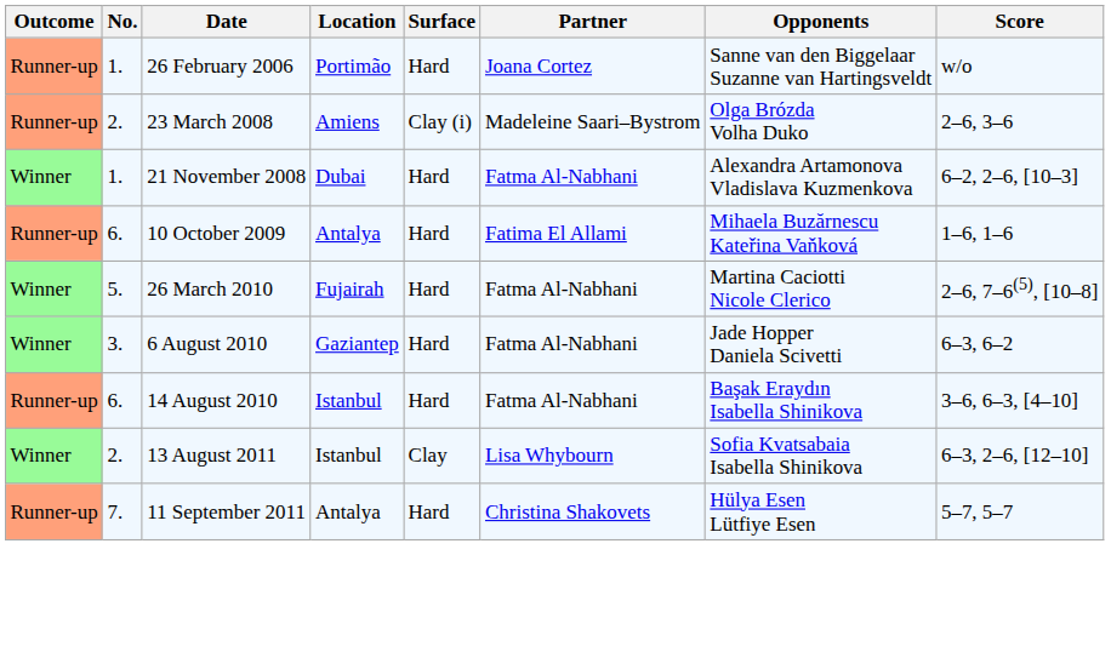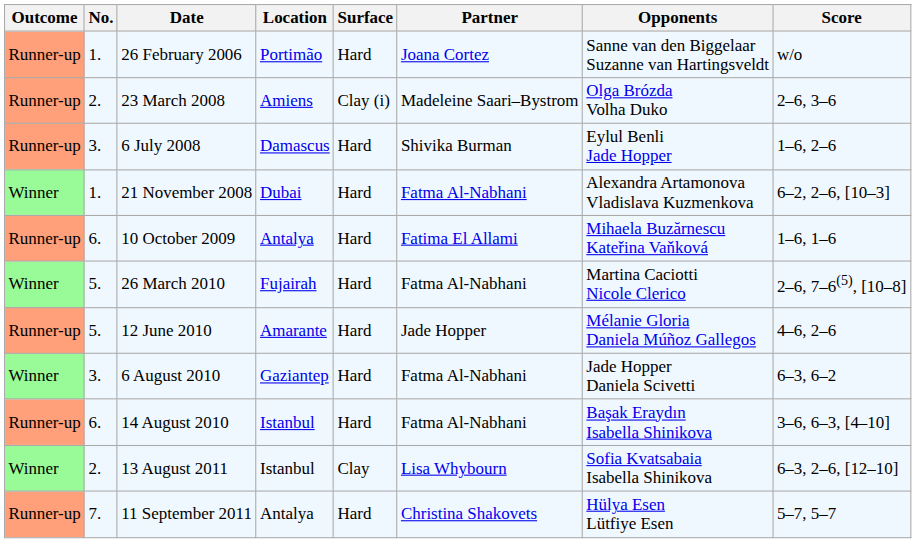+ row: Runner-up | 3. | 6 July 2008 | Damascus | Hard | Shivika Burman | Eylul Benli Jade Hopper | 1–6, 2–6
+ row: Runner-up | 5. | 12 June 2010 | Amarante | Hard | Jade Hopper | Mélanie Gloria Daniela Múñoz Gallegos | 4–6, 2–6
